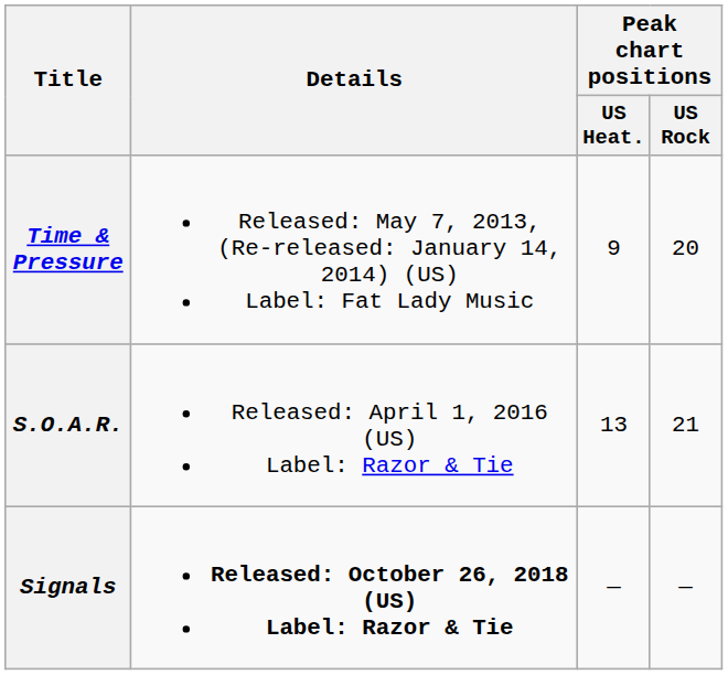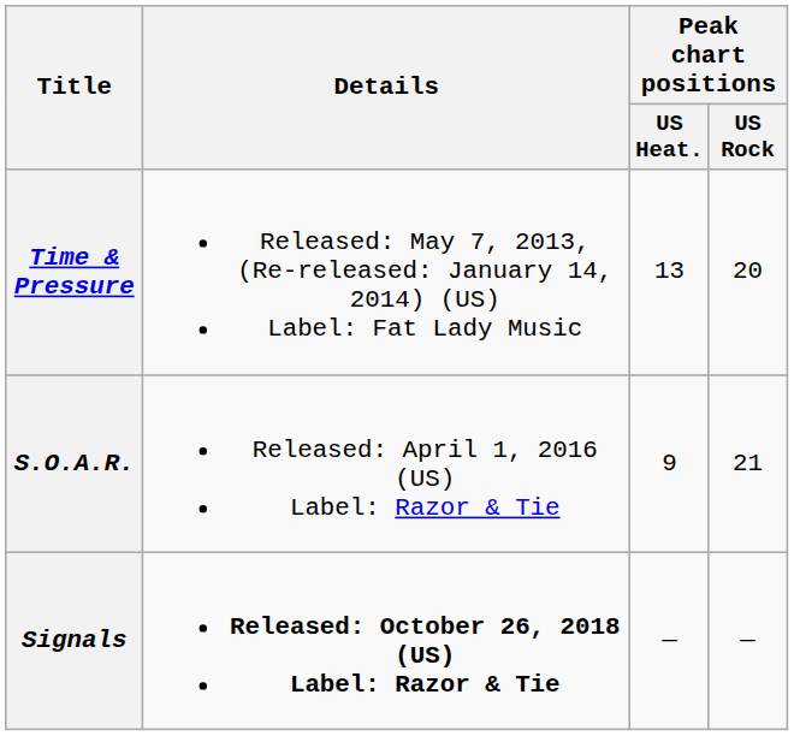Time & Pressure | Peak chart positions / US Heat.: 9 -> 13
S.O.A.R. | Peak chart positions / US Heat.: 13 -> 9
